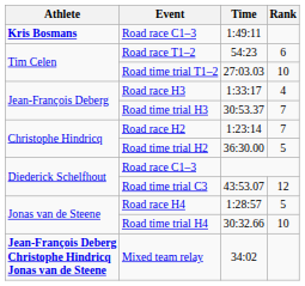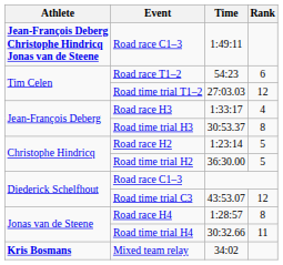Road race C1–3 / 1:49:11 | Athlete: Kris Bosmans -> Jean-François Deberg Christophe Hindricq Jonas van de Steene
Road time trial T1–2 | Rank: 10 -> 12
Road time trial H3 | Rank: 7 -> 8
Road race H2 | Rank: 7 -> 5
Road race H4 | Rank: 5 -> 8
Road time trial H4 | Rank: 10 -> 11
Mixed team relay | Athlete: Jean-François Deberg Christophe Hindricq Jonas van de Steene -> Kris Bosmans
